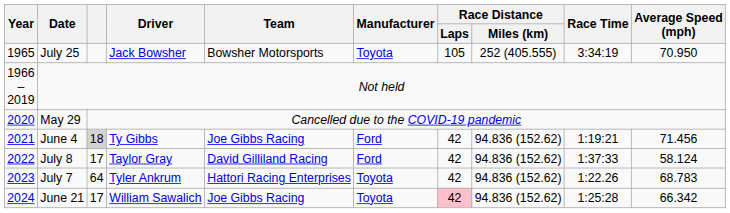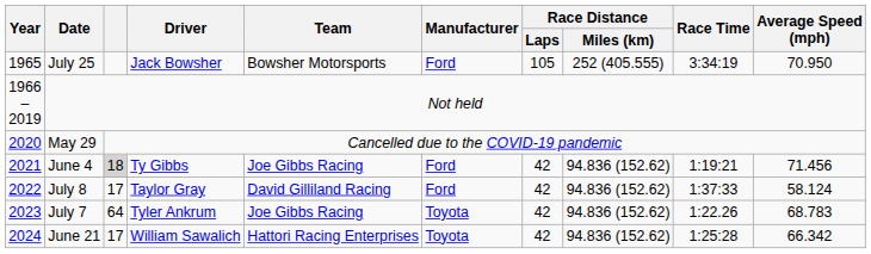July 25 | Manufacturer: Toyota -> Ford
July 7 | Team: Hattori Racing Enterprises -> Joe Gibbs Racing
June 21 | Team: Joe Gibbs Racing -> Hattori Racing Enterprises
June 21 | Race Distance / Laps: pink background -> no background
